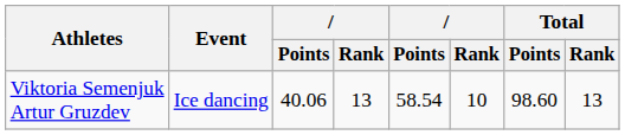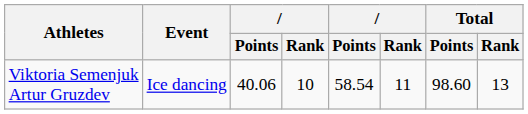Viktoria Semenjuk Artur Gruzdev | column 4: 13 -> 10
Viktoria Semenjuk Artur Gruzdev | column 6: 10 -> 11
